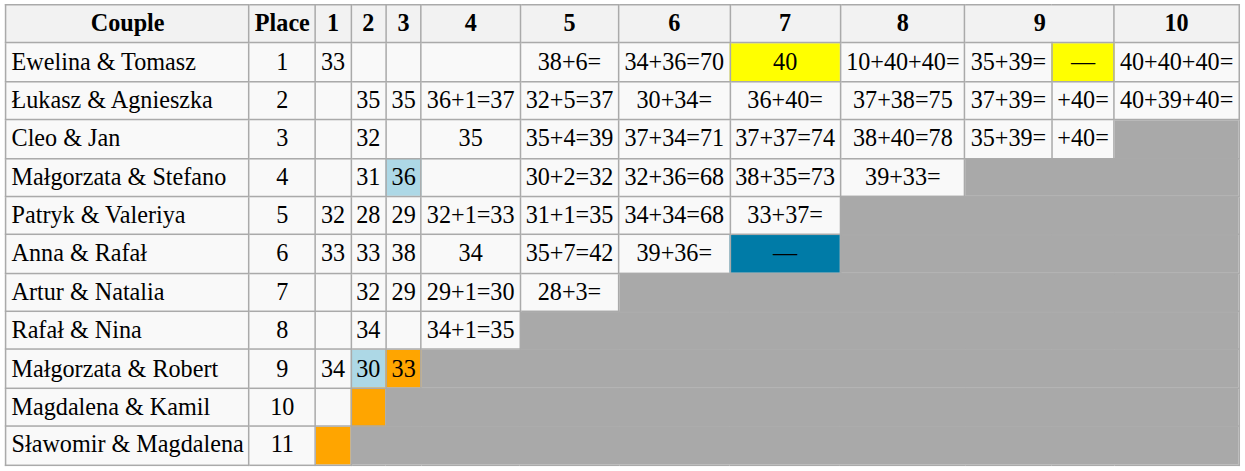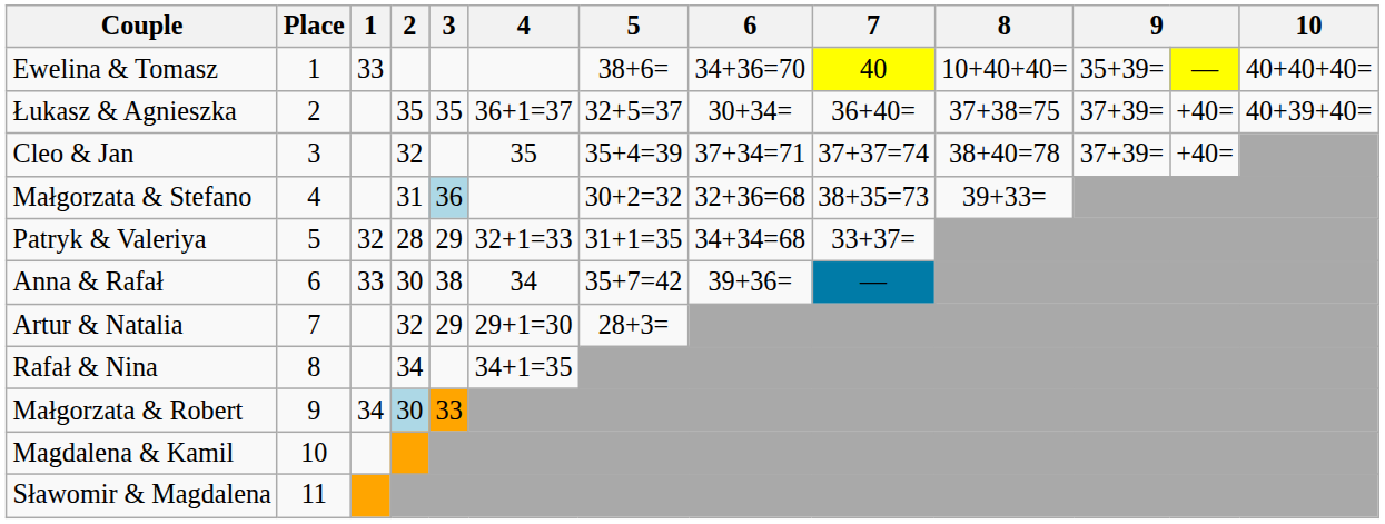Cleo & Jan | column 11: 35+39= -> 37+39=
Anna & Rafał | 2: 33 -> 30
